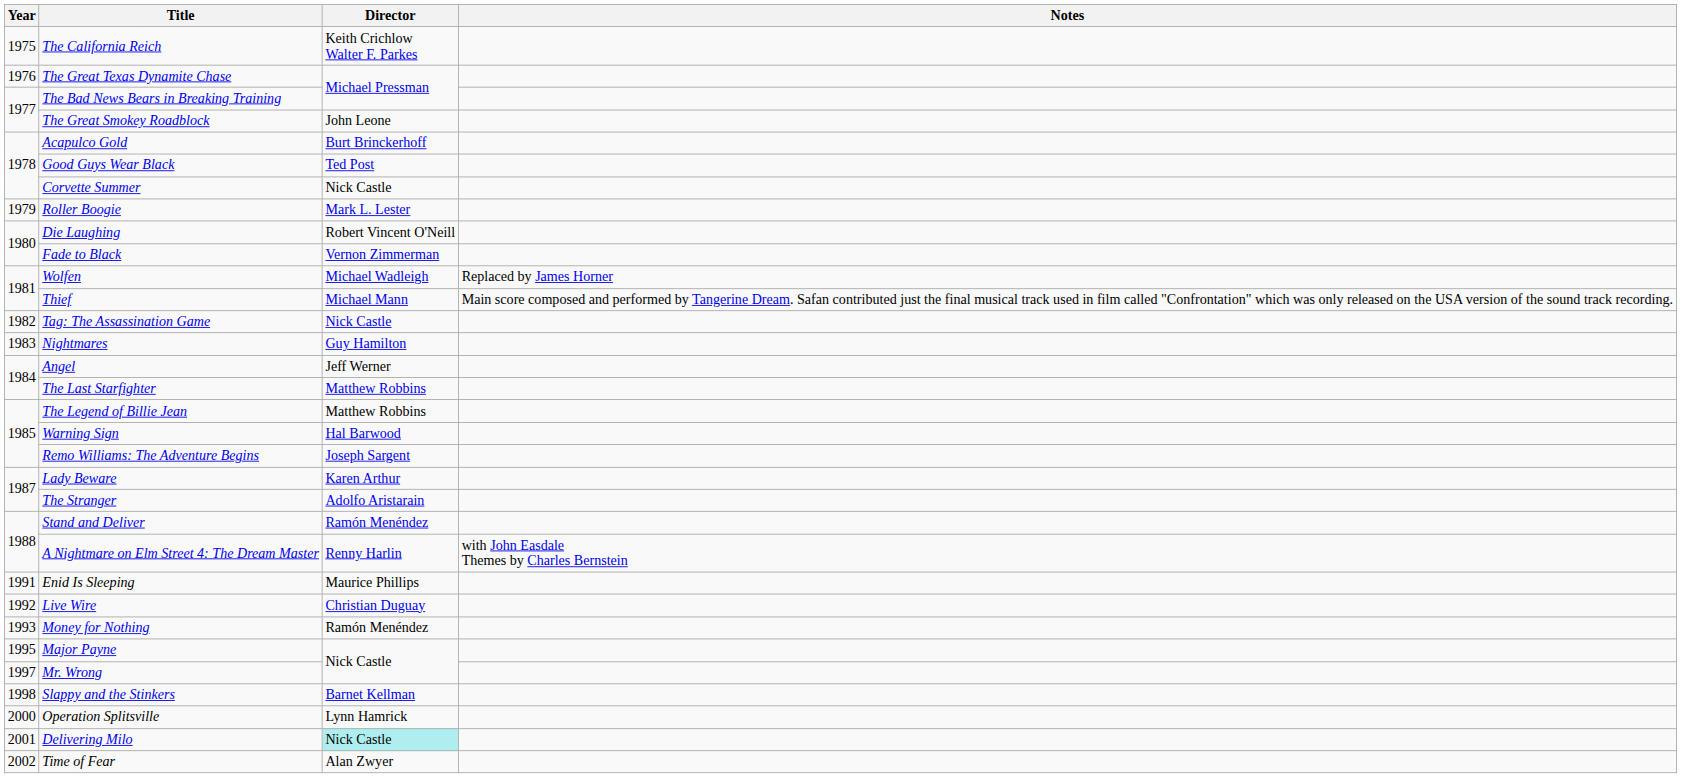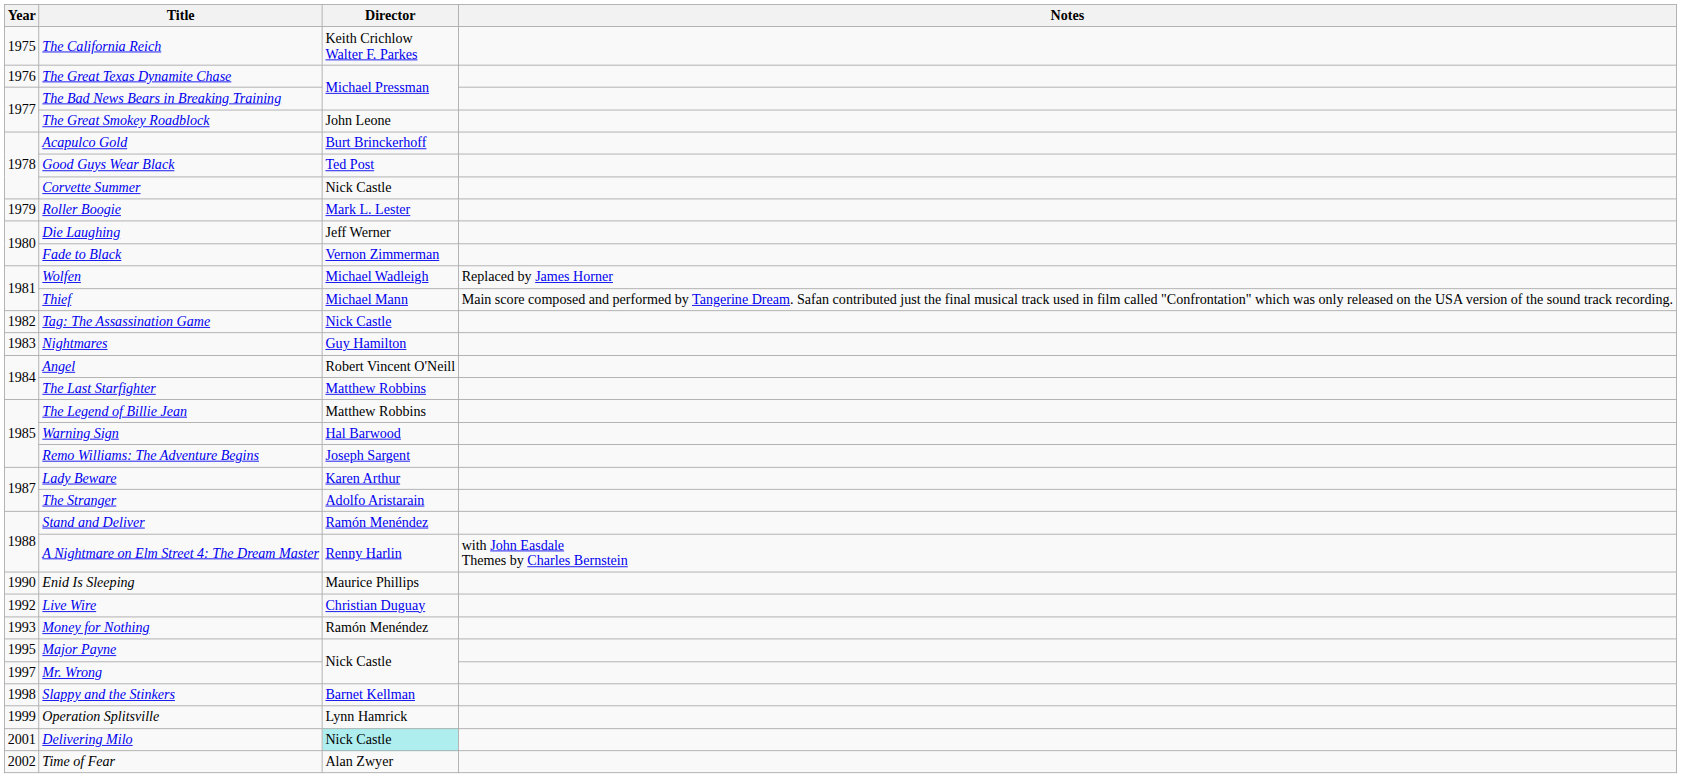Die Laughing | Director: Robert Vincent O'Neill -> Jeff Werner
Angel | Director: Jeff Werner -> Robert Vincent O'Neill
Enid Is Sleeping | Year: 1991 -> 1990
Operation Splitsville | Year: 2000 -> 1999
